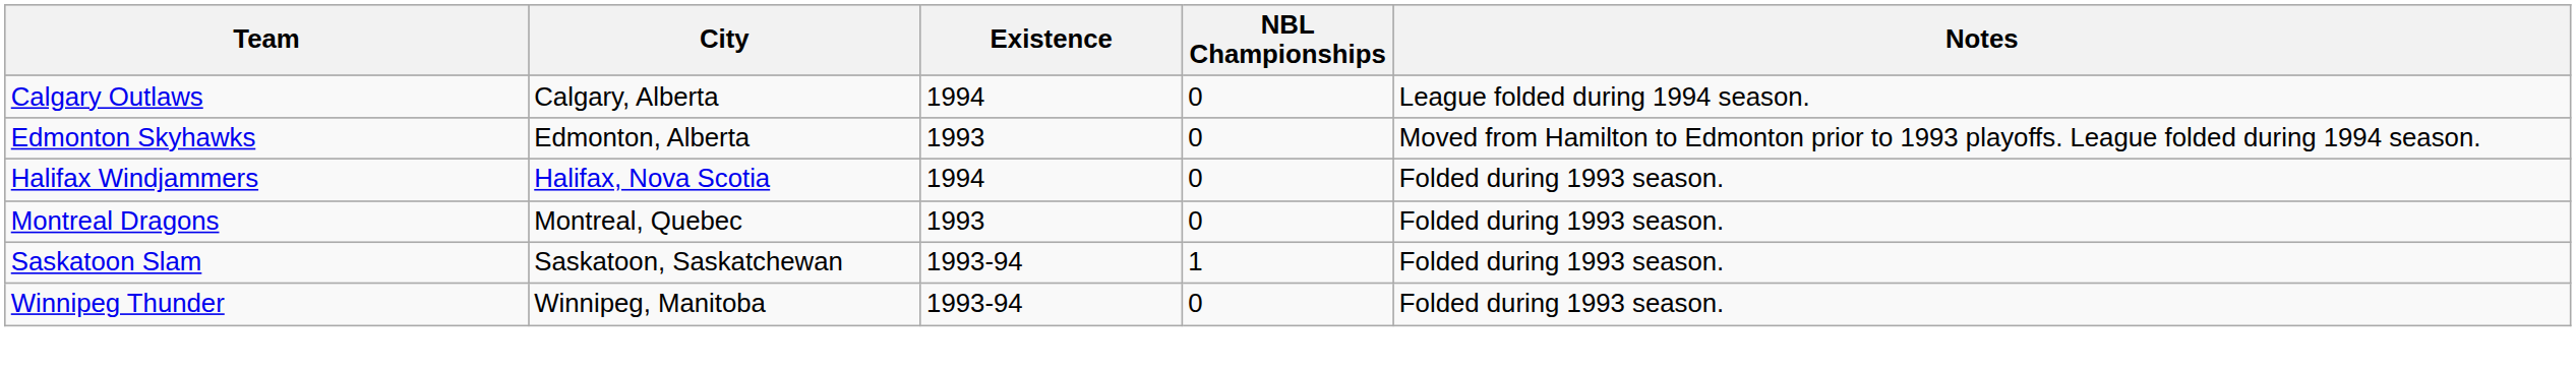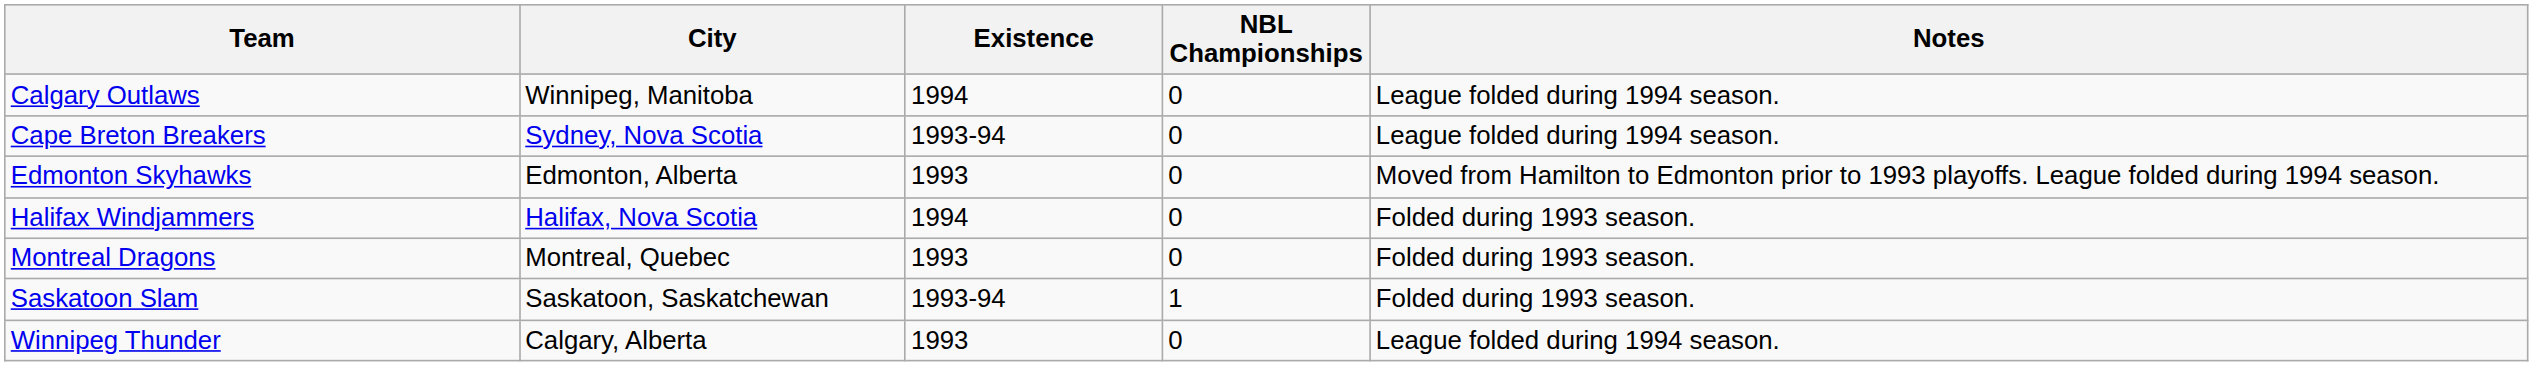Calgary Outlaws | City: Calgary, Alberta -> Winnipeg, Manitoba
+ row: Cape Breton Breakers | Sydney, Nova Scotia | 1993-94 | 0 | League folded during 1994 season.
Winnipeg Thunder | City: Winnipeg, Manitoba -> Calgary, Alberta
Winnipeg Thunder | Existence: 1993-94 -> 1993
Winnipeg Thunder | Notes: Folded during 1993 season. -> League folded during 1994 season.
